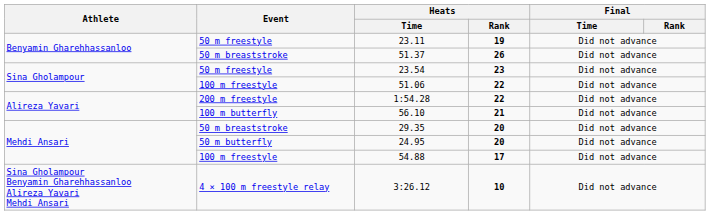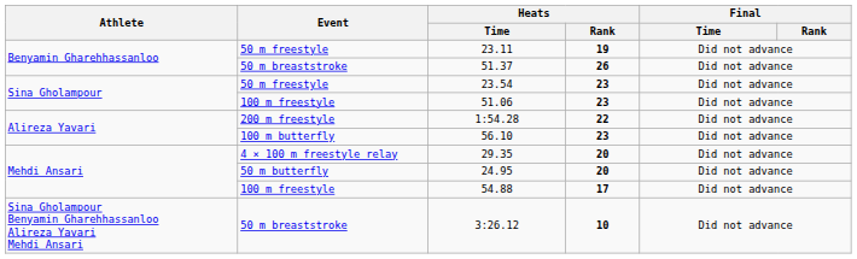51.06 | Heats / Rank: 22 -> 23
56.10 | Heats / Rank: 21 -> 23
29.35 | Event: 50 m breaststroke -> 4 × 100 m freestyle relay
3:26.12 | Event: 4 × 100 m freestyle relay -> 50 m breaststroke
